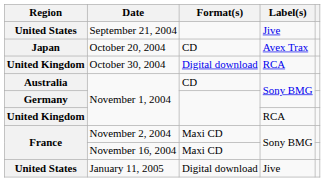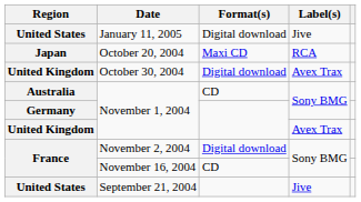rows swapped: September 21, 2004 <-> January 11, 2005
October 20, 2004 | Format(s): CD -> Maxi CD
October 20, 2004 | Label(s): Avex Trax -> RCA
October 30, 2004 | Label(s): RCA -> Avex Trax
United Kingdom / November 1, 2004 | Label(s): RCA -> Avex Trax
November 2, 2004 | Format(s): Maxi CD -> Digital download
November 16, 2004 | Format(s): Maxi CD -> CD
